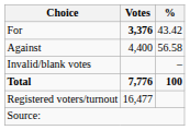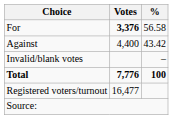For | %: 43.42 -> 56.58
Against | %: 56.58 -> 43.42
